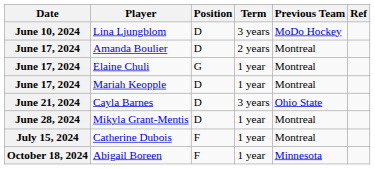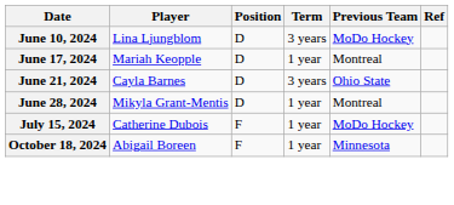- row: June 17, 2024 | Amanda Boulier | D | 2 years | Montreal
- row: June 17, 2024 | Elaine Chuli | G | 1 year | Montreal
Catherine Dubois | Previous Team: Montreal -> MoDo Hockey
